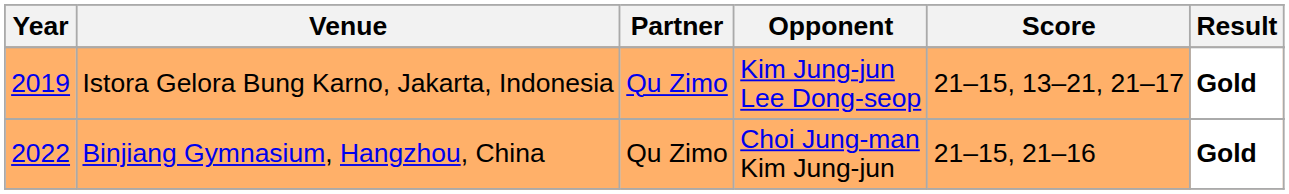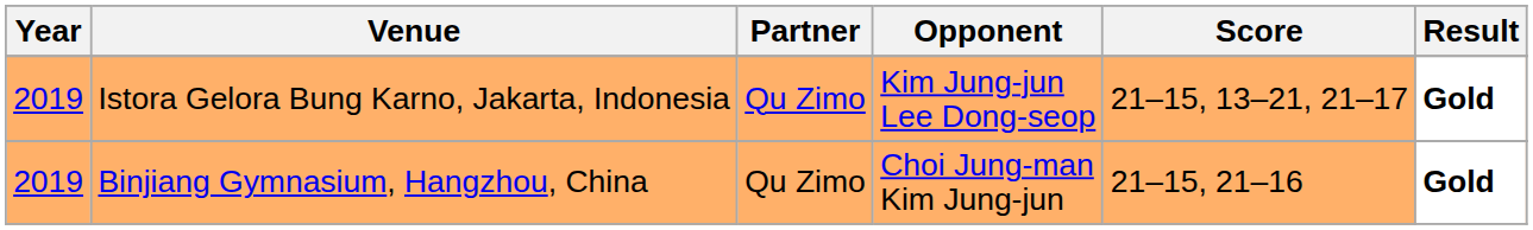Binjiang Gymnasium, Hangzhou, China | Year: 2022 -> 2019
